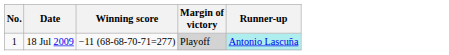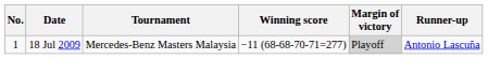+ column: Tournament | Mercedes-Benz Masters Malaysia
18 Jul 2009 | Runner-up: paleturquoise background -> no background
